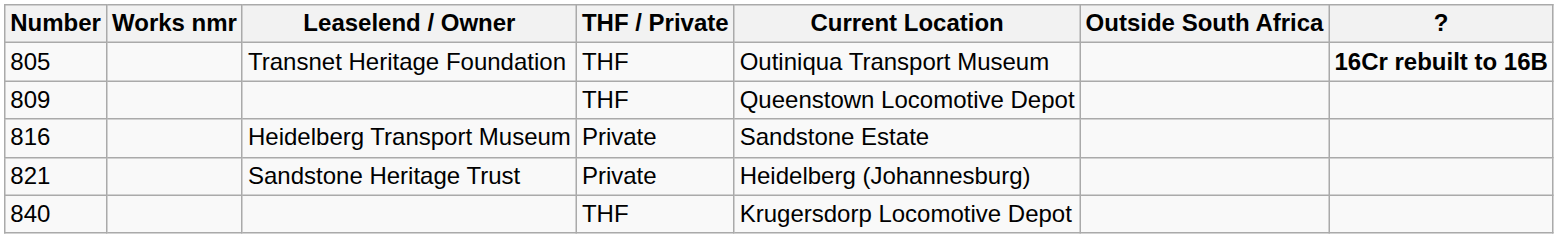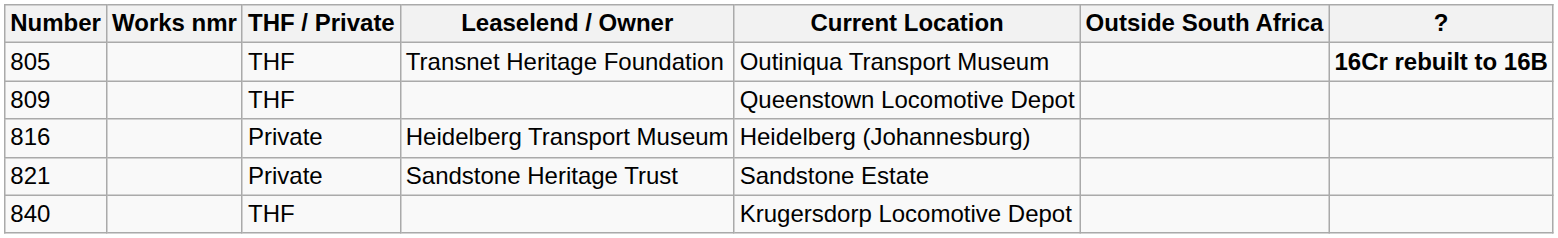columns swapped: THF / Private <-> Leaselend / Owner
816 | Current Location: Sandstone Estate -> Heidelberg (Johannesburg)
821 | Current Location: Heidelberg (Johannesburg) -> Sandstone Estate
